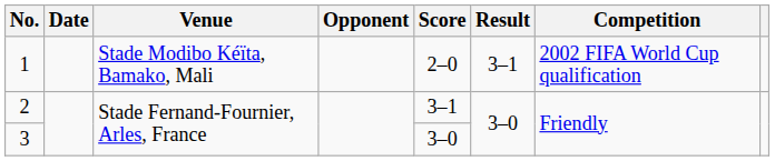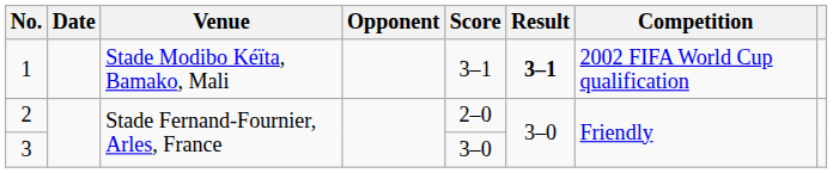1 | Score: 2–0 -> 3–1
1 | Result: normal -> bold
2 | Score: 3–1 -> 2–0
